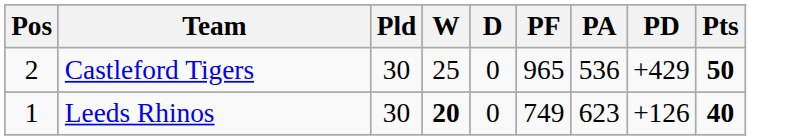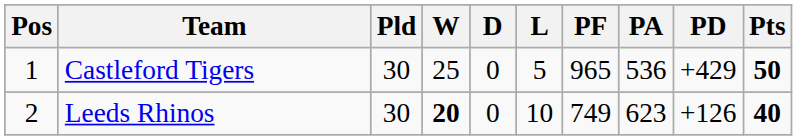+ column: L | 5 | 10
Castleford Tigers | Pos: 2 -> 1
Leeds Rhinos | Pos: 1 -> 2
